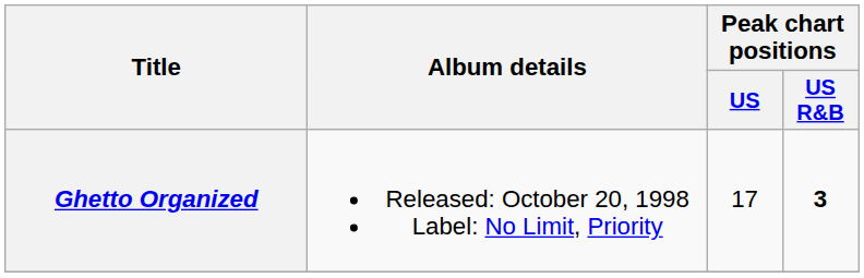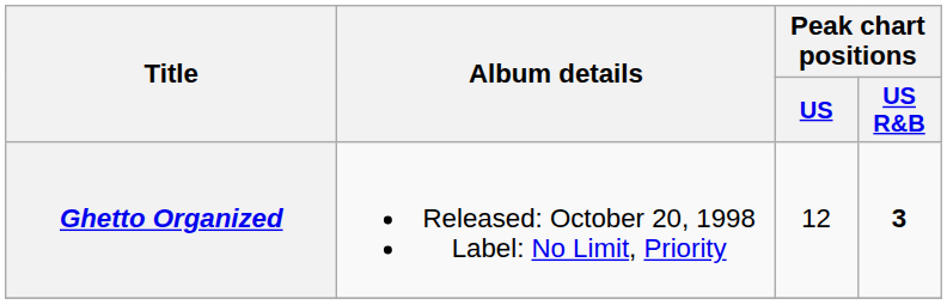Ghetto Organized | Peak chart positions / US: 17 -> 12
